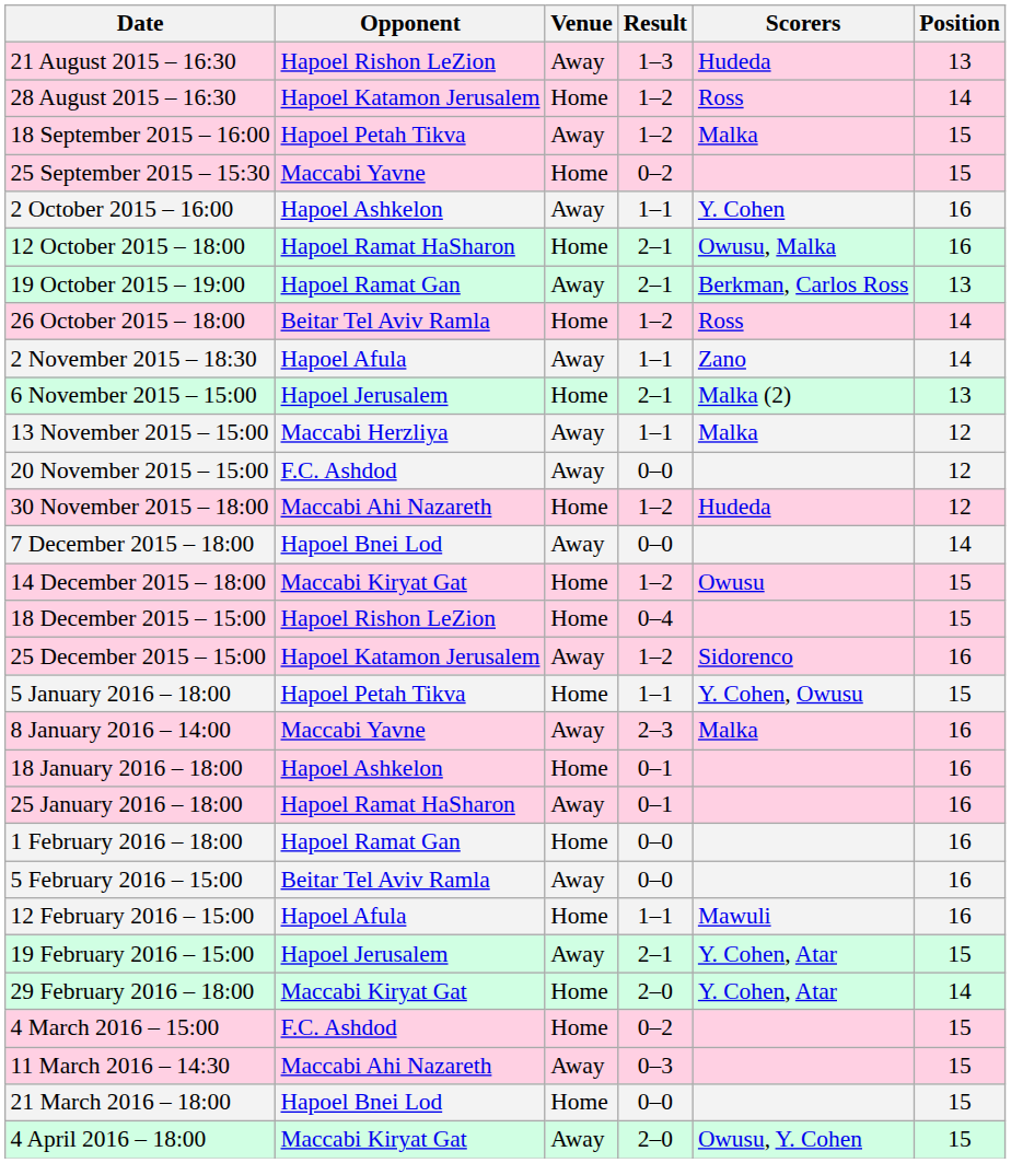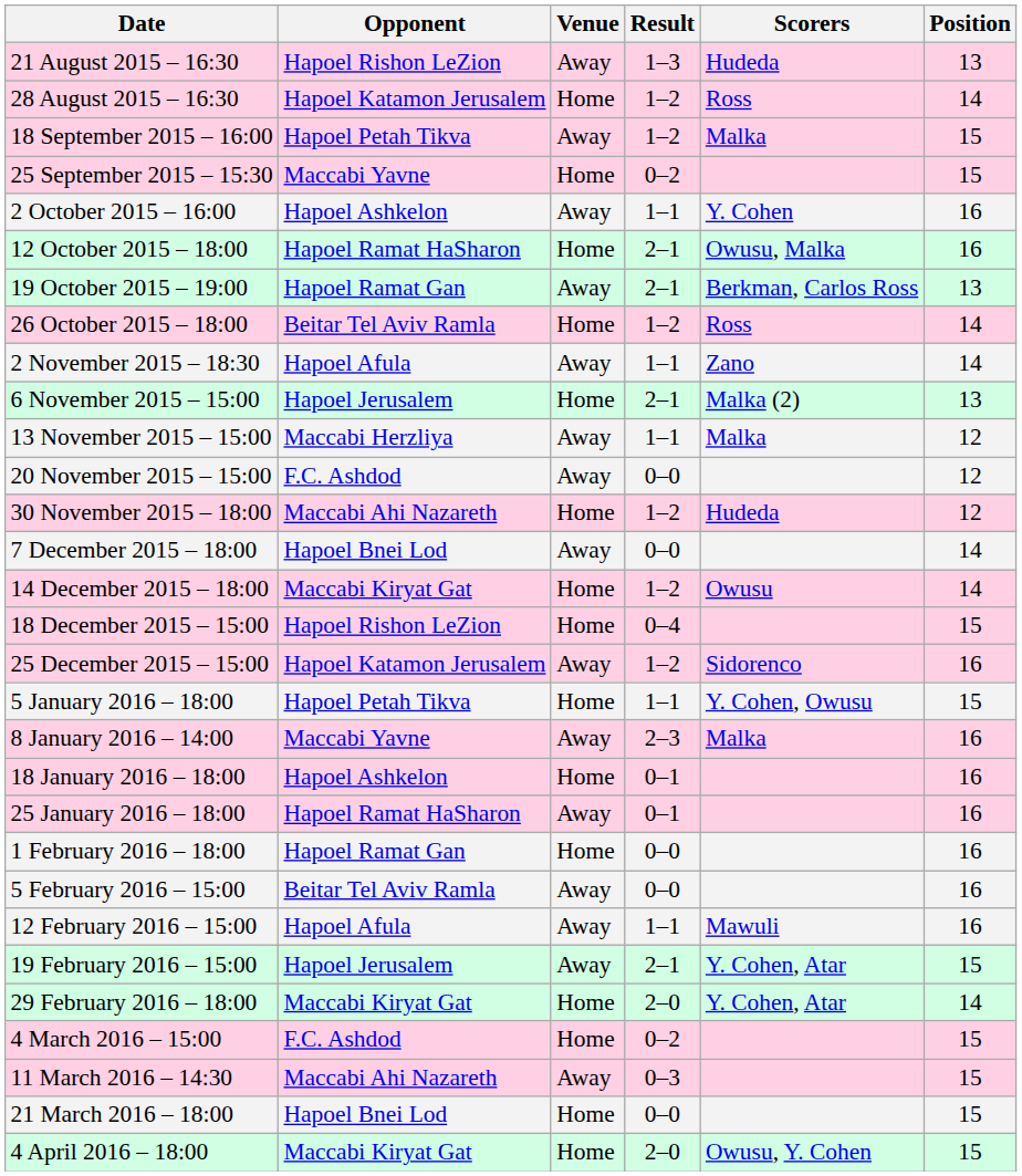14 December 2015 – 18:00 | Position: 15 -> 14
12 February 2016 – 15:00 | Venue: Home -> Away
4 April 2016 – 18:00 | Venue: Away -> Home
